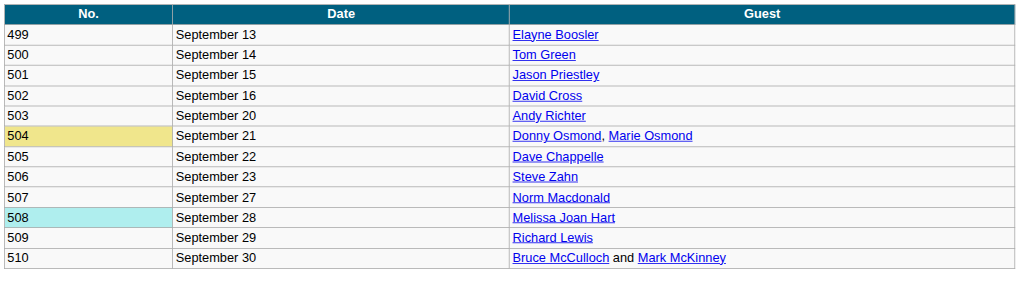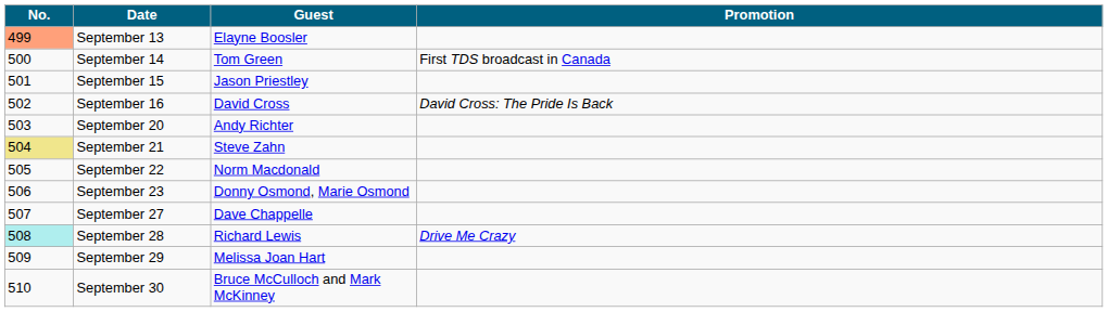+ column: Promotion | First TDS broadcast in Canada | David Cross: The Pride Is Back | Drive Me Crazy
September 13 | No.: no background -> lightsalmon background
September 21 | Guest: Donny Osmond, Marie Osmond -> Steve Zahn
September 22 | Guest: Dave Chappelle -> Norm Macdonald
September 23 | Guest: Steve Zahn -> Donny Osmond, Marie Osmond
September 27 | Guest: Norm Macdonald -> Dave Chappelle
September 28 | Guest: Melissa Joan Hart -> Richard Lewis
September 29 | Guest: Richard Lewis -> Melissa Joan Hart
